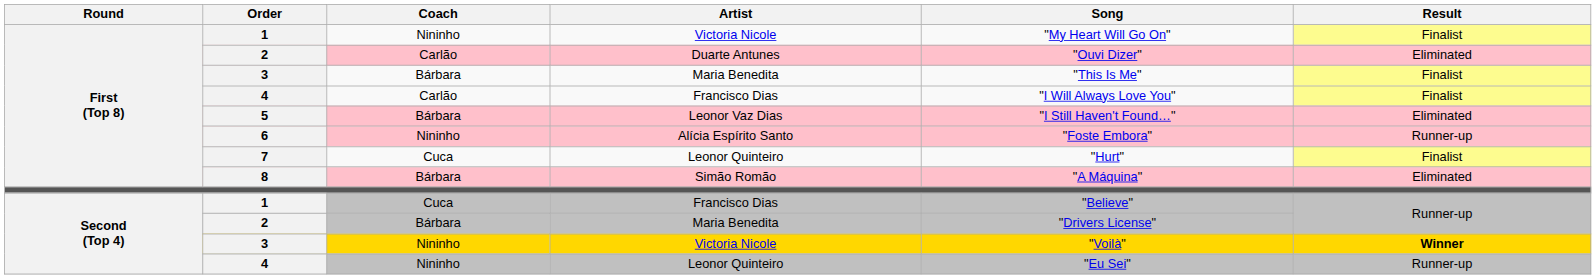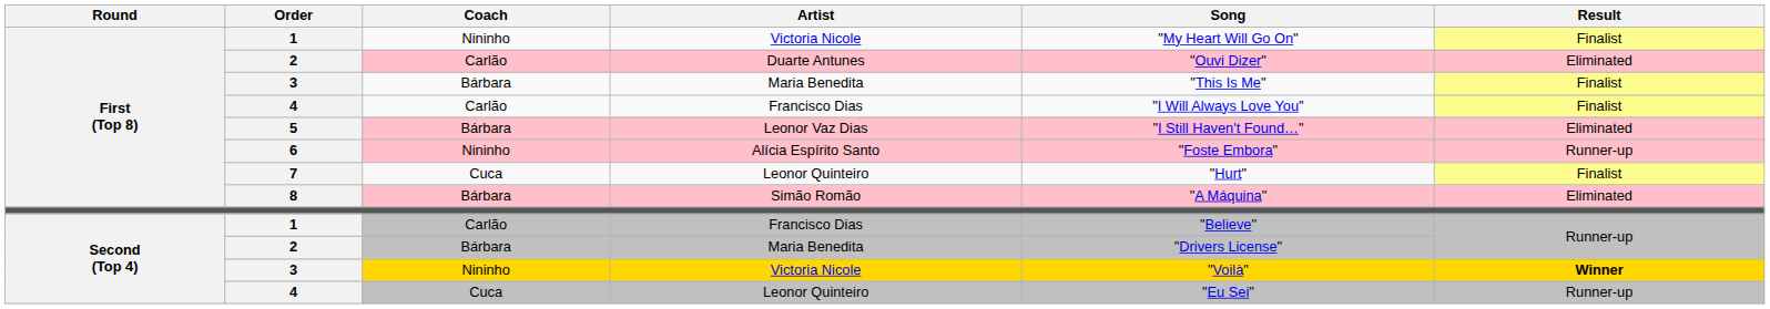1 / Francisco Dias | Coach: Cuca -> Carlão
4 / Leonor Quinteiro | Coach: Nininho -> Cuca
